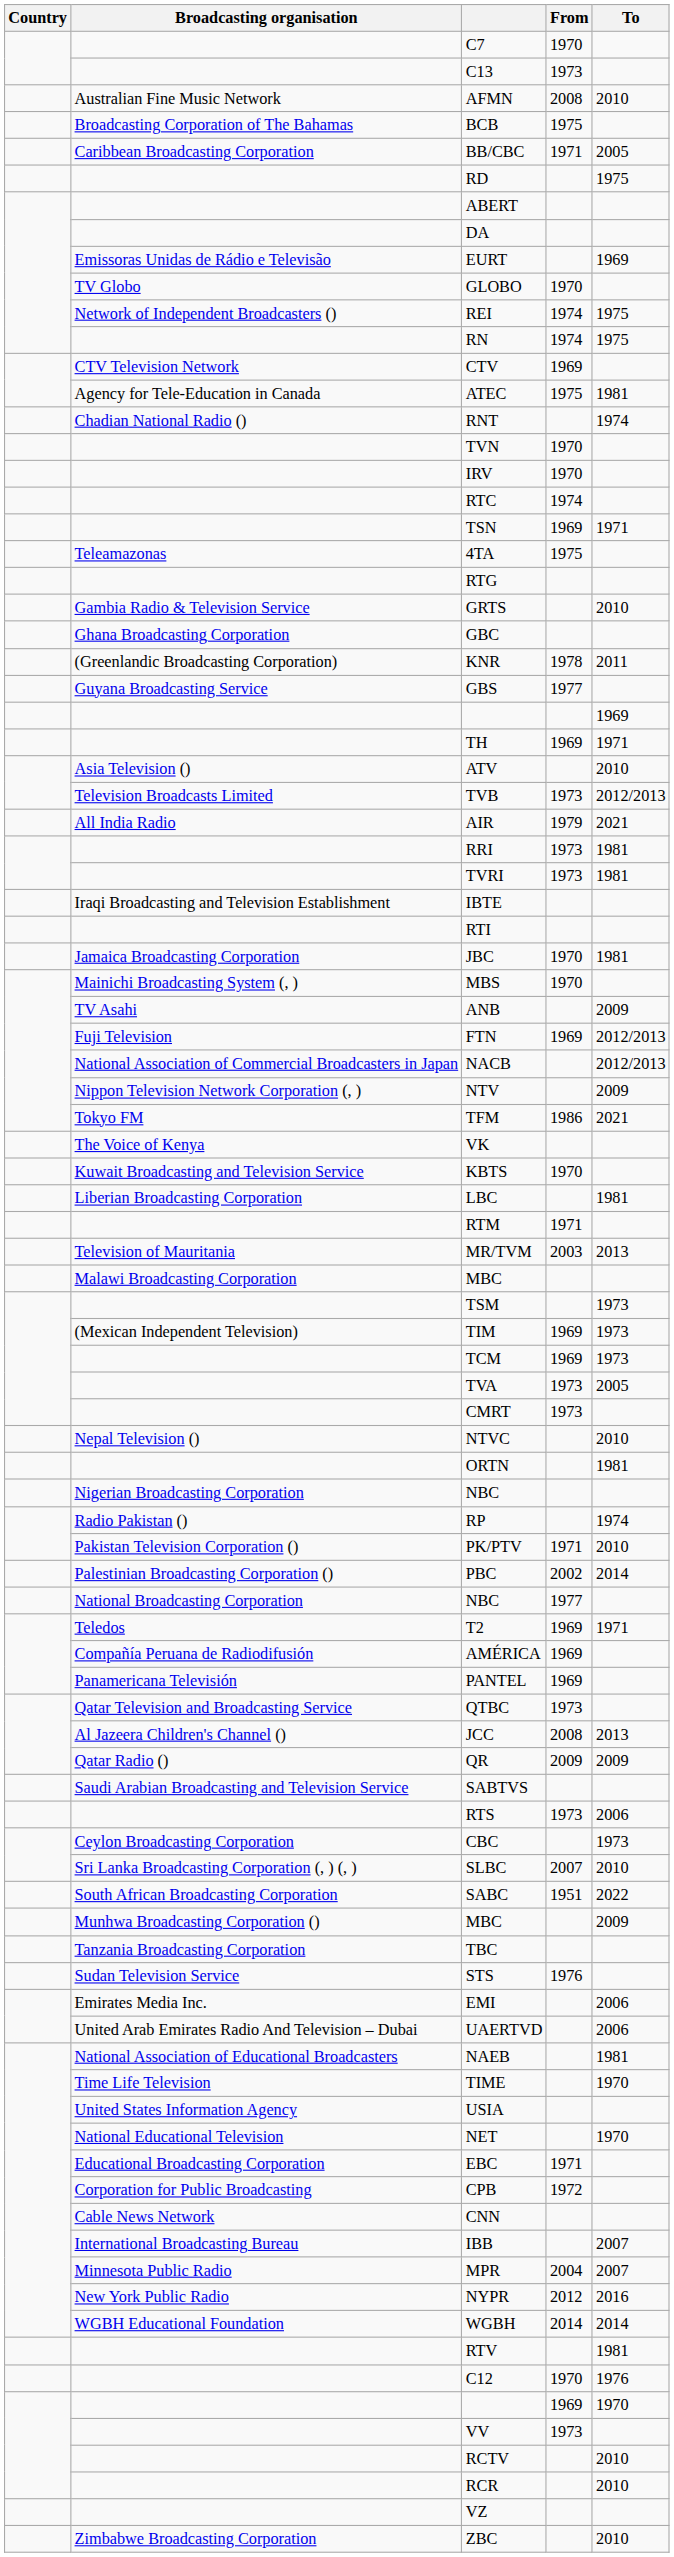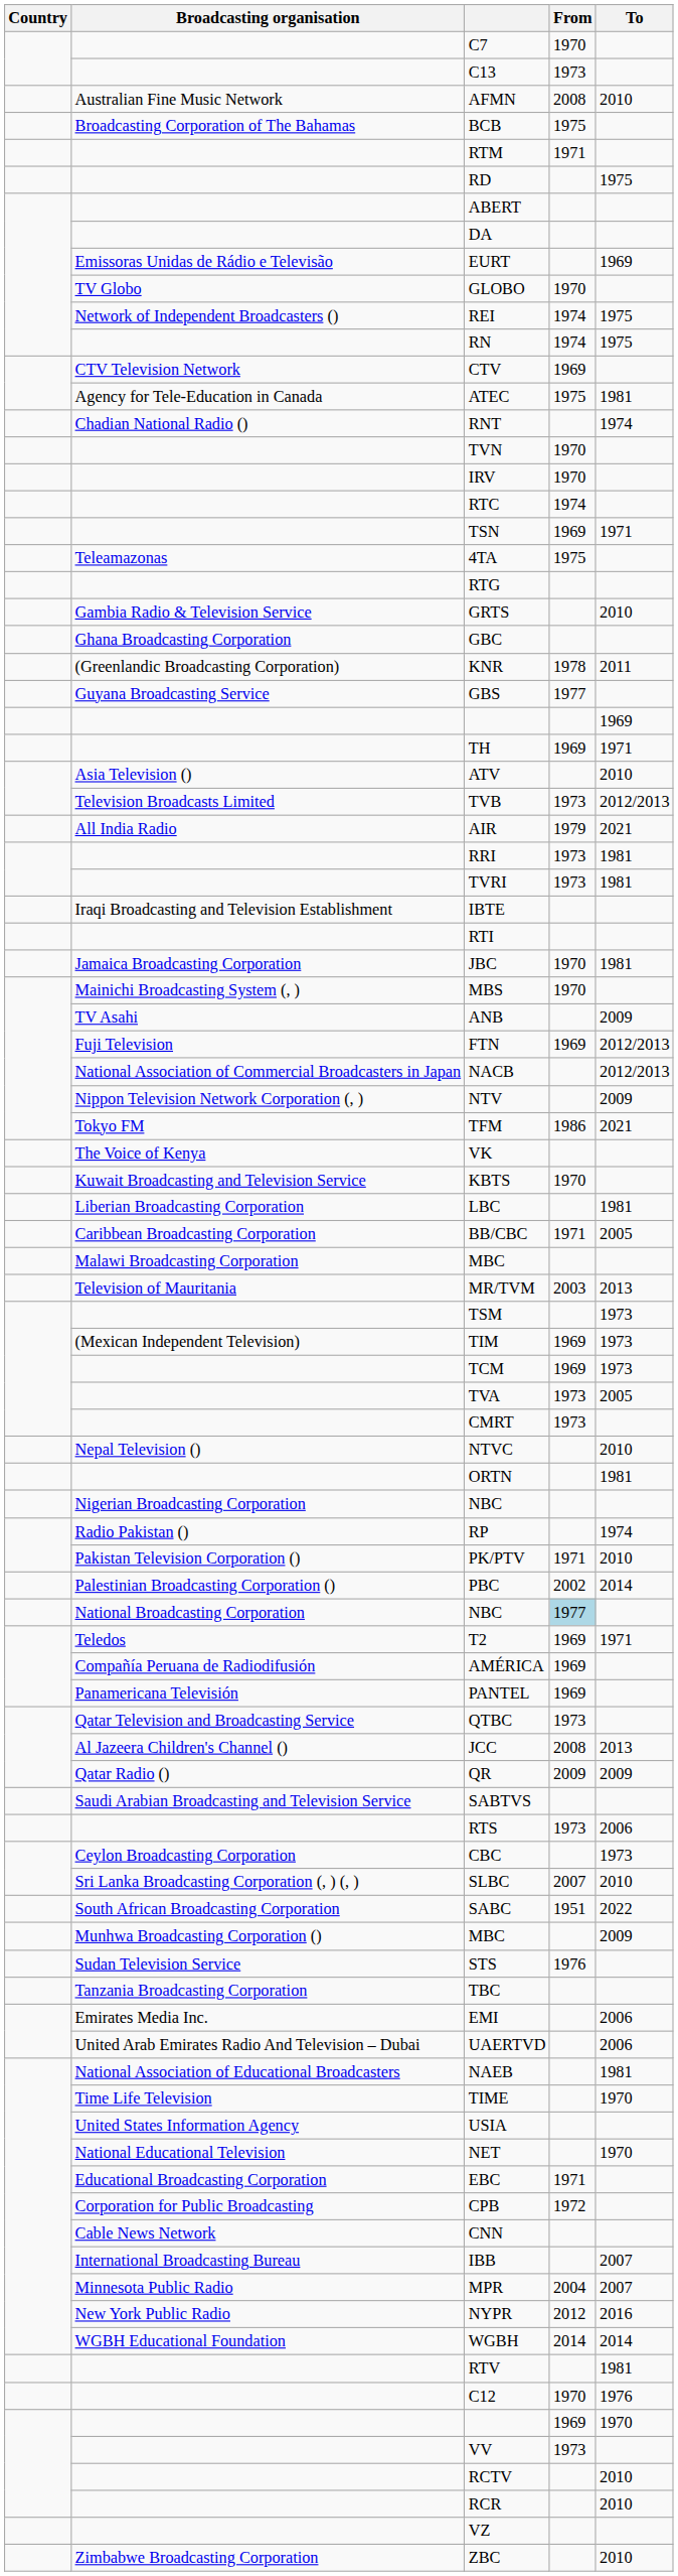rows swapped: BB/CBC <-> RTM
rows swapped: Malawi Broadcasting Corporation / MBC <-> MR/TVM
National Broadcasting Corporation / NBC | From: no background -> lightblue background
rows swapped: STS <-> TBC
